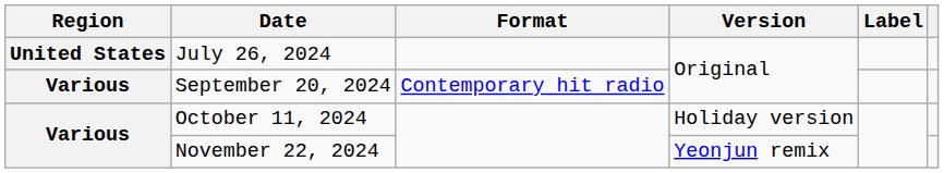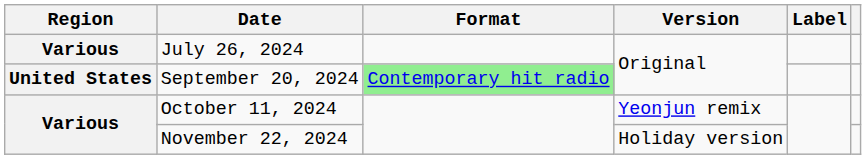July 26, 2024 | Region: United States -> Various
September 20, 2024 | Region: Various -> United States
September 20, 2024 | Format: no background -> lightgreen background
October 11, 2024 | Version: Holiday version -> Yeonjun remix
November 22, 2024 | Version: Yeonjun remix -> Holiday version
